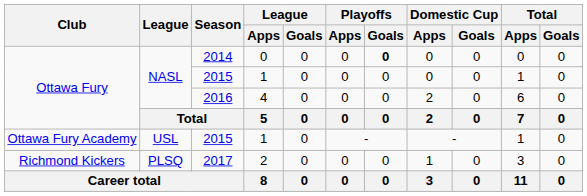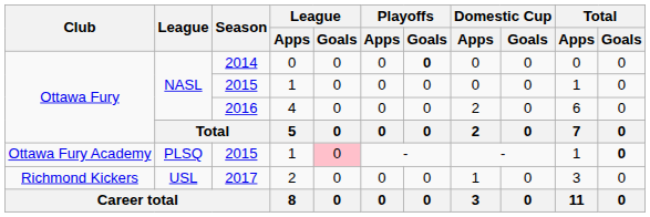Ottawa Fury Academy / 2015 | League: USL -> PLSQ
Ottawa Fury Academy / 2015 | League / Goals: no background -> pink background
Ottawa Fury Academy / 2015 | Total / Goals: normal -> bold
2017 | League: PLSQ -> USL
